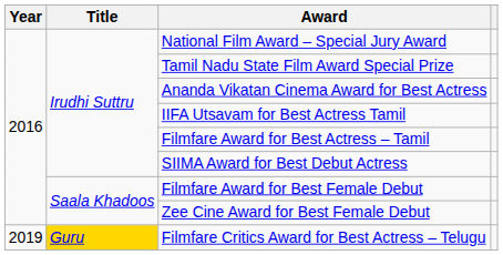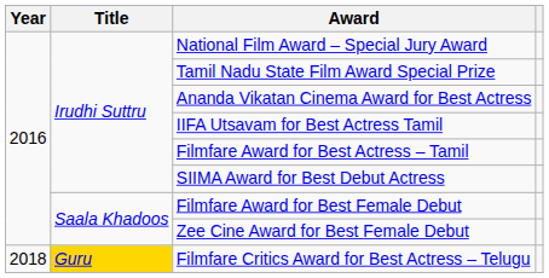Filmfare Critics Award for Best Actress – Telugu | Year: 2019 -> 2018
